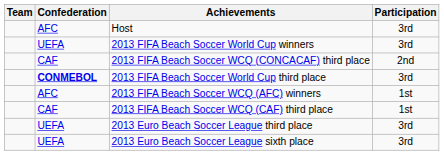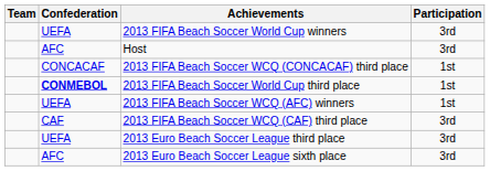rows swapped: Host <-> 2013 FIFA Beach Soccer World Cup winners
2013 FIFA Beach Soccer WCQ (CONCACAF) third place | Confederation: CAF -> CONCACAF
2013 FIFA Beach Soccer WCQ (CONCACAF) third place | Participation: 2nd -> 1st
2013 FIFA Beach Soccer World Cup third place | Participation: 3rd -> 1st
2013 FIFA Beach Soccer WCQ (AFC) winners | Confederation: AFC -> UEFA
2013 FIFA Beach Soccer WCQ (CAF) third place | Participation: 1st -> 3rd
2013 Euro Beach Soccer League sixth place | Confederation: UEFA -> AFC
